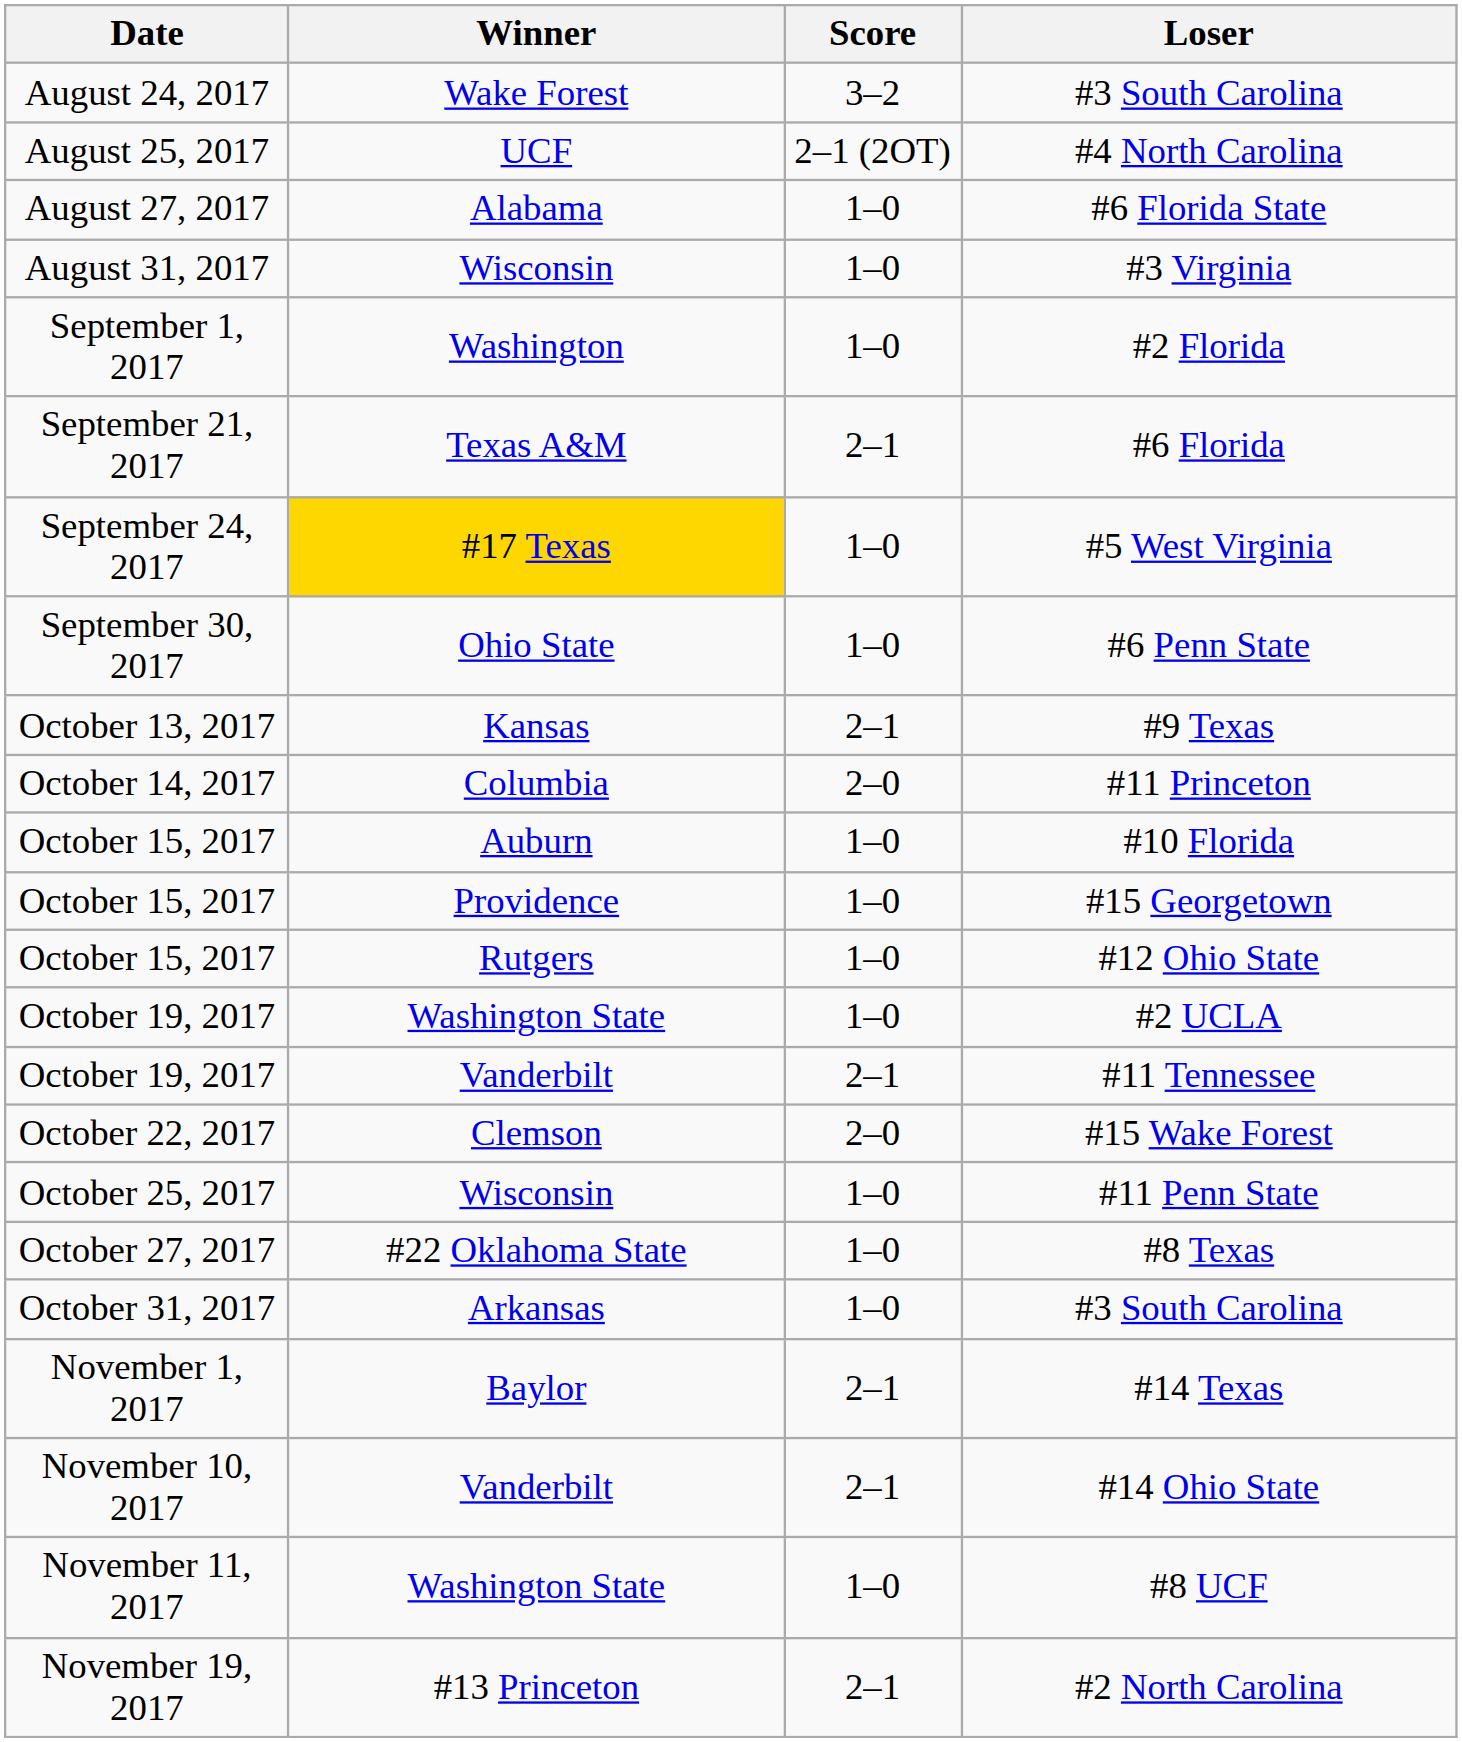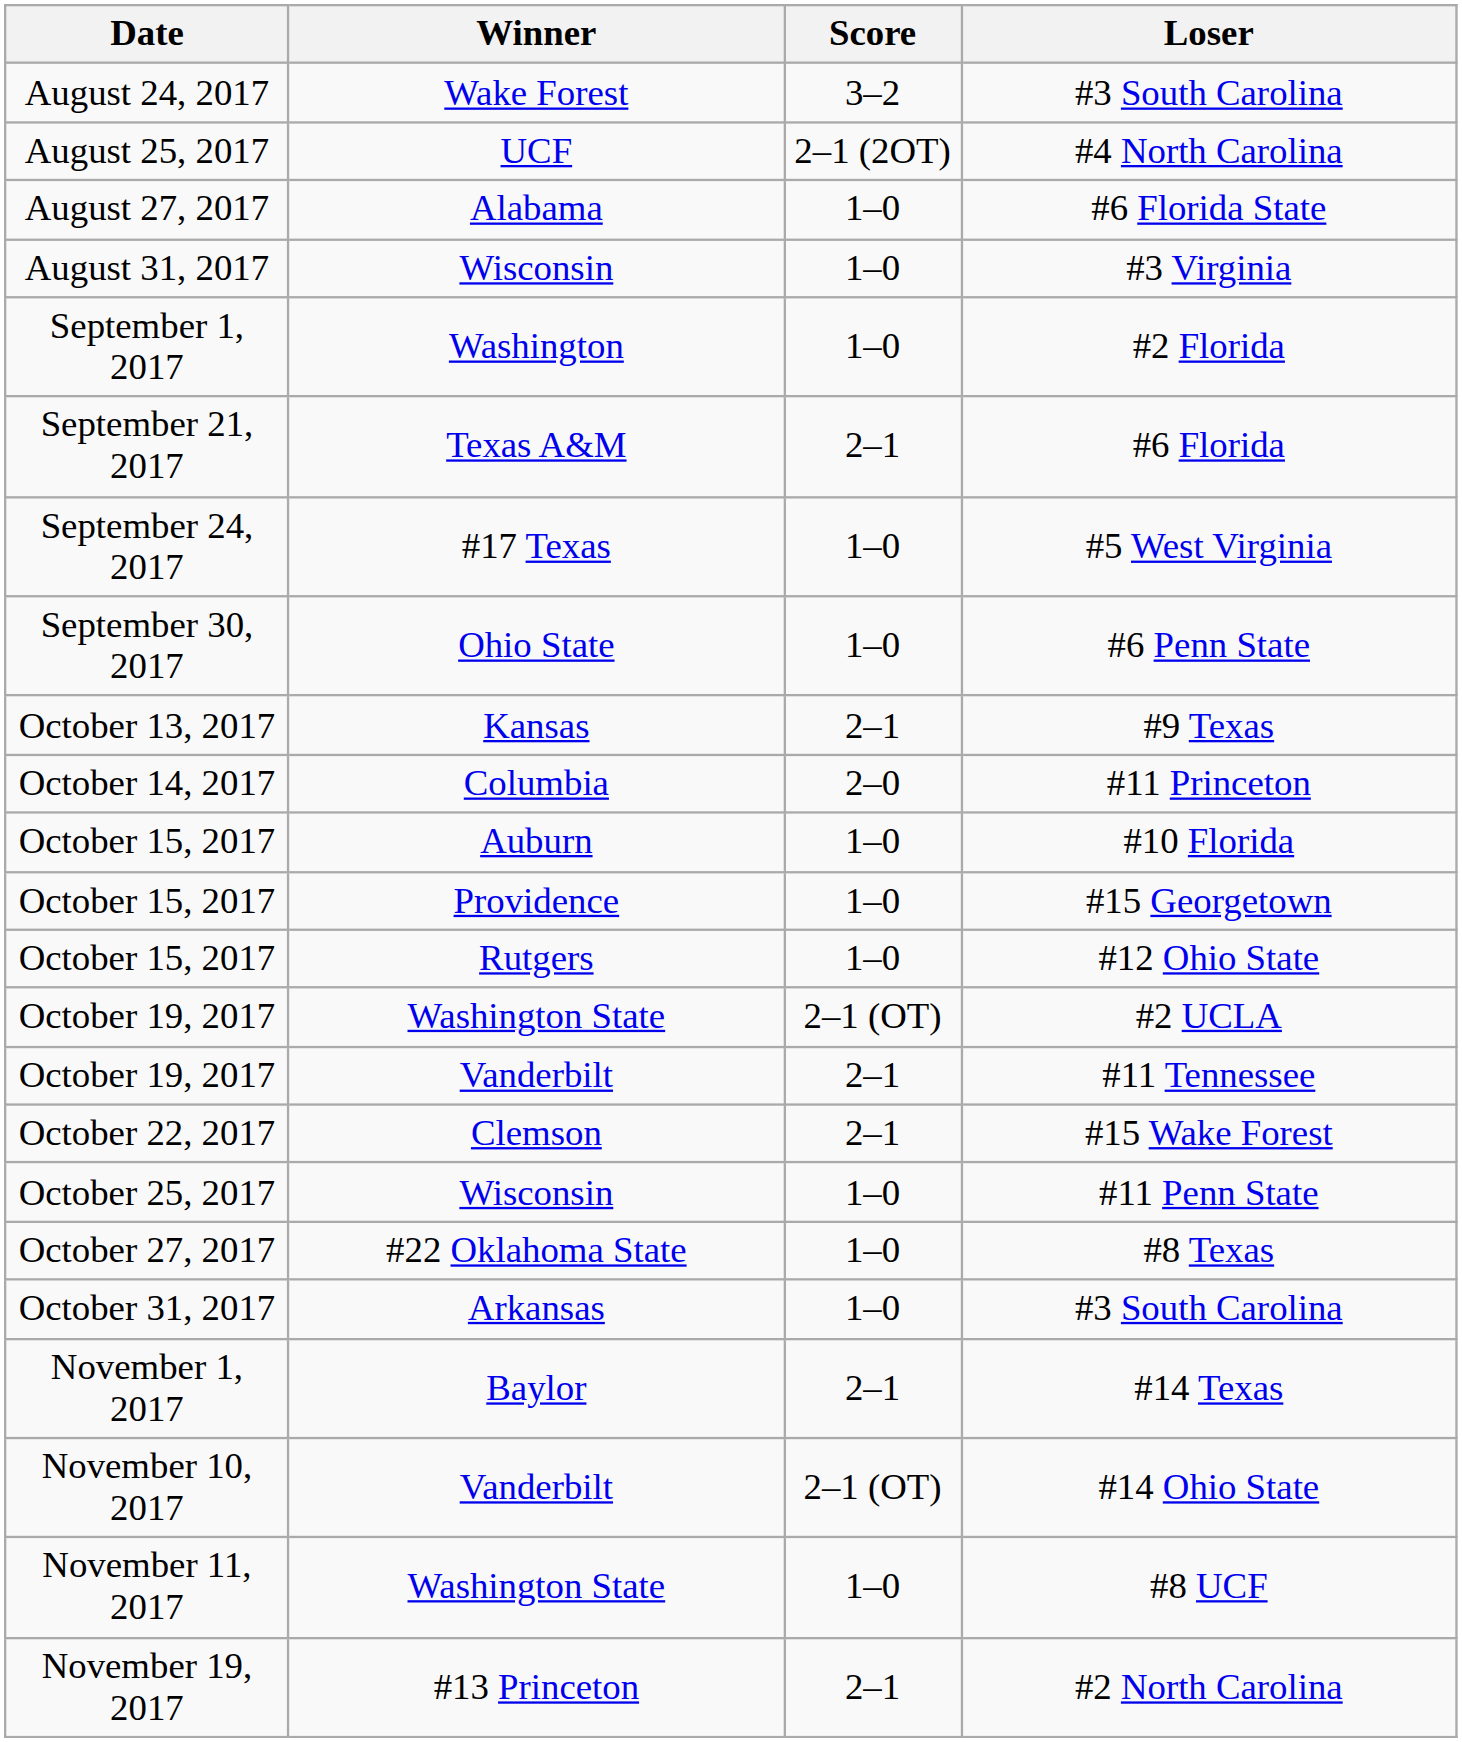#5 West Virginia | Winner: gold background -> no background
#2 UCLA | Score: 1–0 -> 2–1 (OT)
#15 Wake Forest | Score: 2–0 -> 2–1
#14 Ohio State | Score: 2–1 -> 2–1 (OT)
